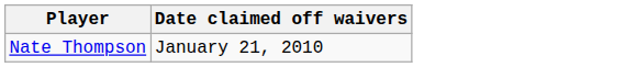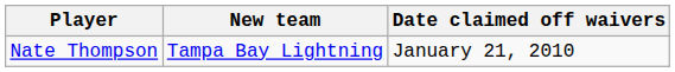+ column: New team | Tampa Bay Lightning
